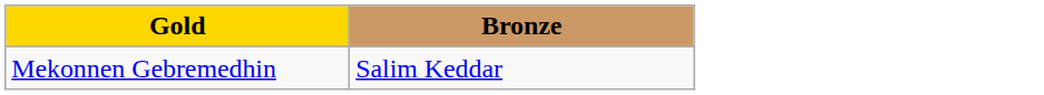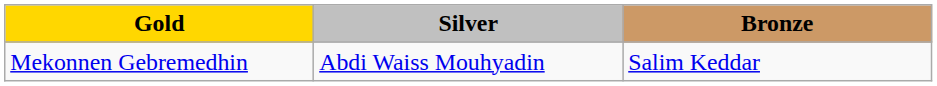+ column: Silver | Abdi Waiss Mouhyadin
